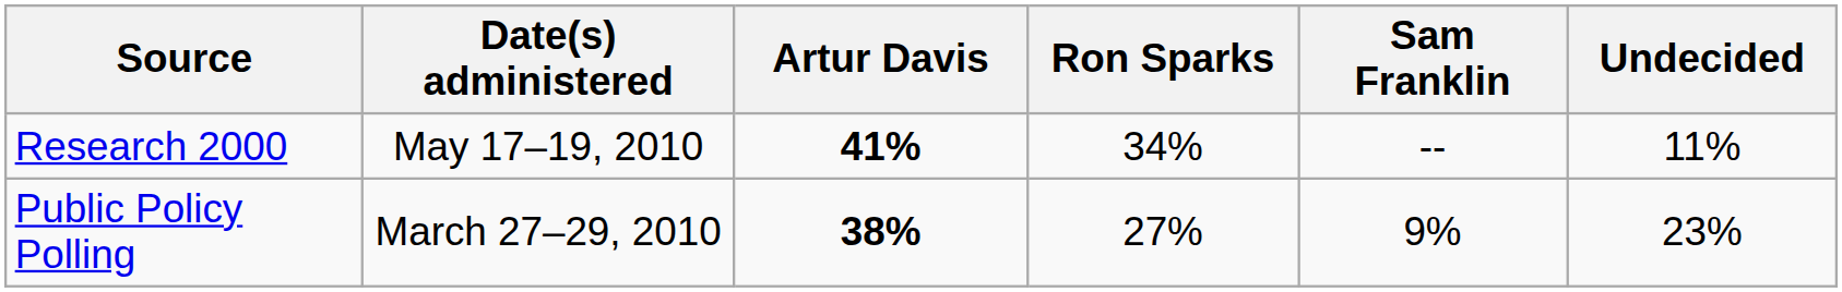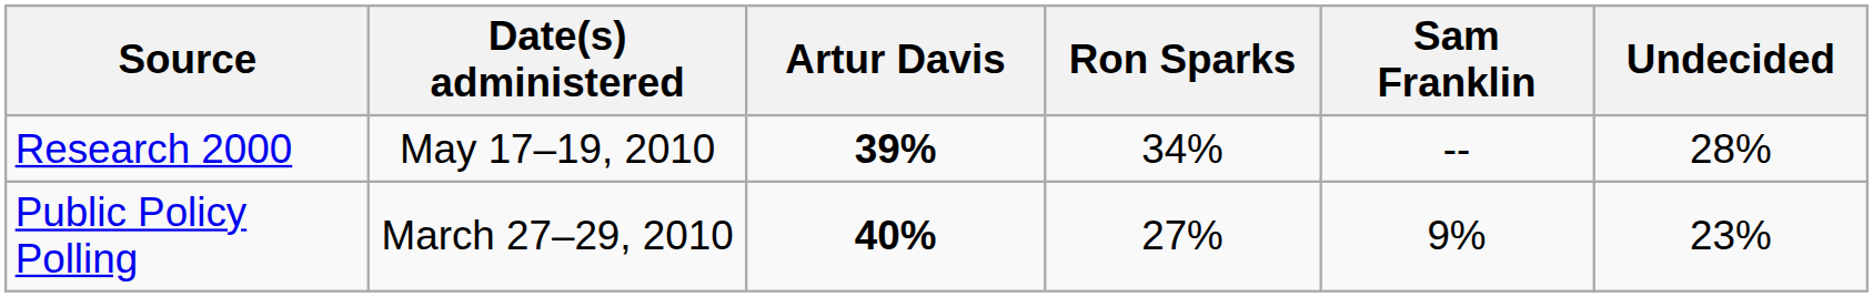Research 2000 | Artur Davis: 41% -> 39%
Research 2000 | Undecided: 11% -> 28%
Public Policy Polling | Artur Davis: 38% -> 40%
